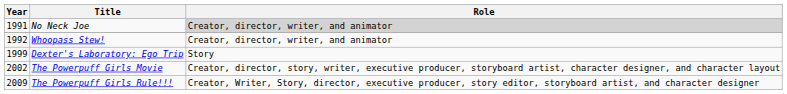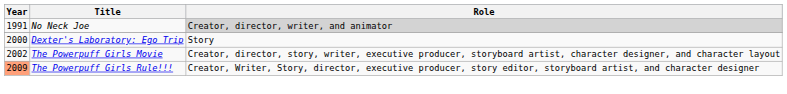- row: 1992 | Whoopass Stew! | Creator, director, writer, and animator
Dexter's Laboratory: Ego Trip | Year: 1999 -> 2000
The Powerpuff Girls Rule!!! | Year: no background -> lightsalmon background
